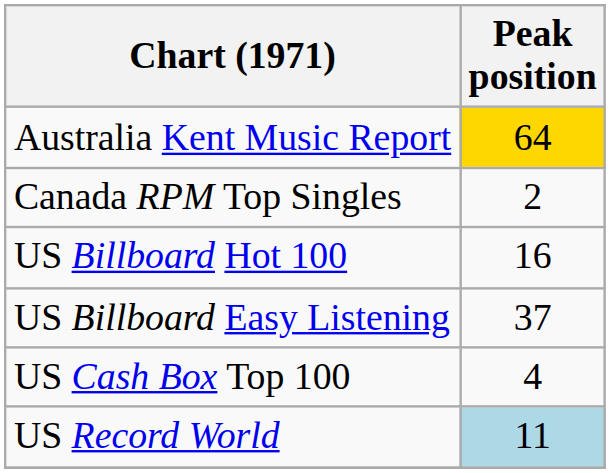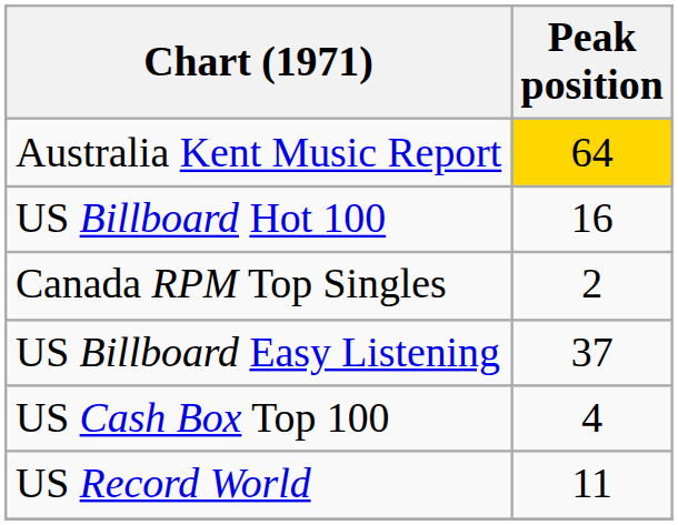rows swapped: Canada RPM Top Singles <-> US Billboard Hot 100
US Record World | Peak position: lightblue background -> no background
